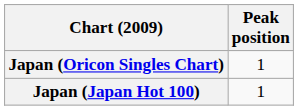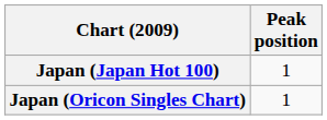rows swapped: Japan (Oricon Singles Chart) <-> Japan (Japan Hot 100)
